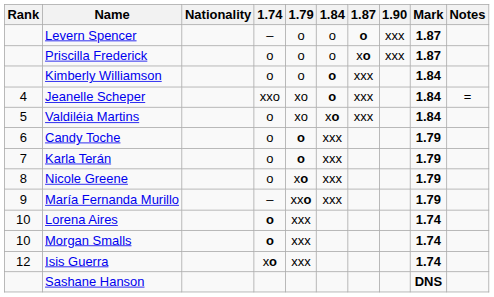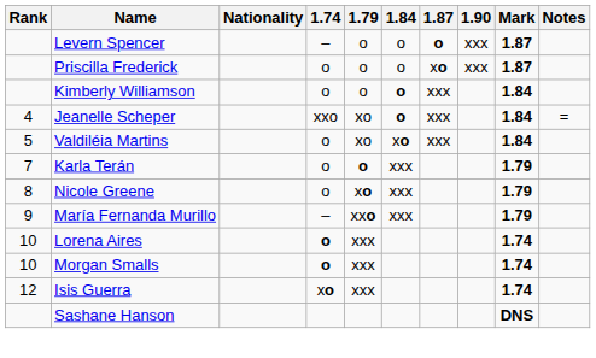- row: 6 | Candy Toche | o | o | xxx | 1.79
